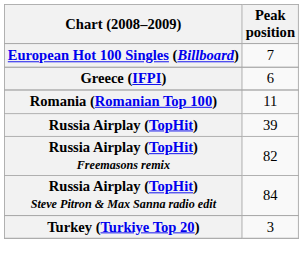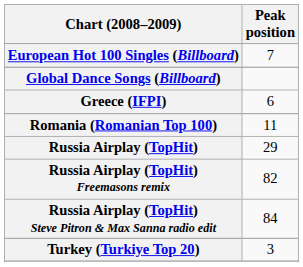+ row: Global Dance Songs (Billboard)
Russia Airplay (TopHit) | Peak position: 39 -> 29
